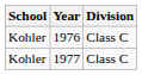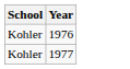- column: Division | Class C | Class C
